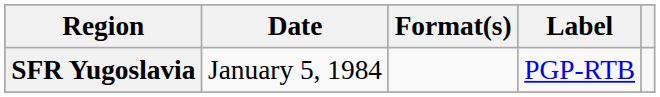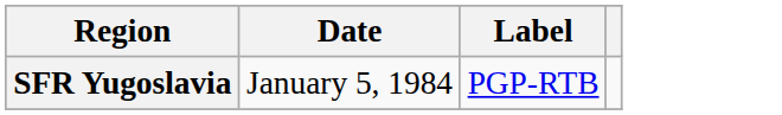- column: Format(s)
